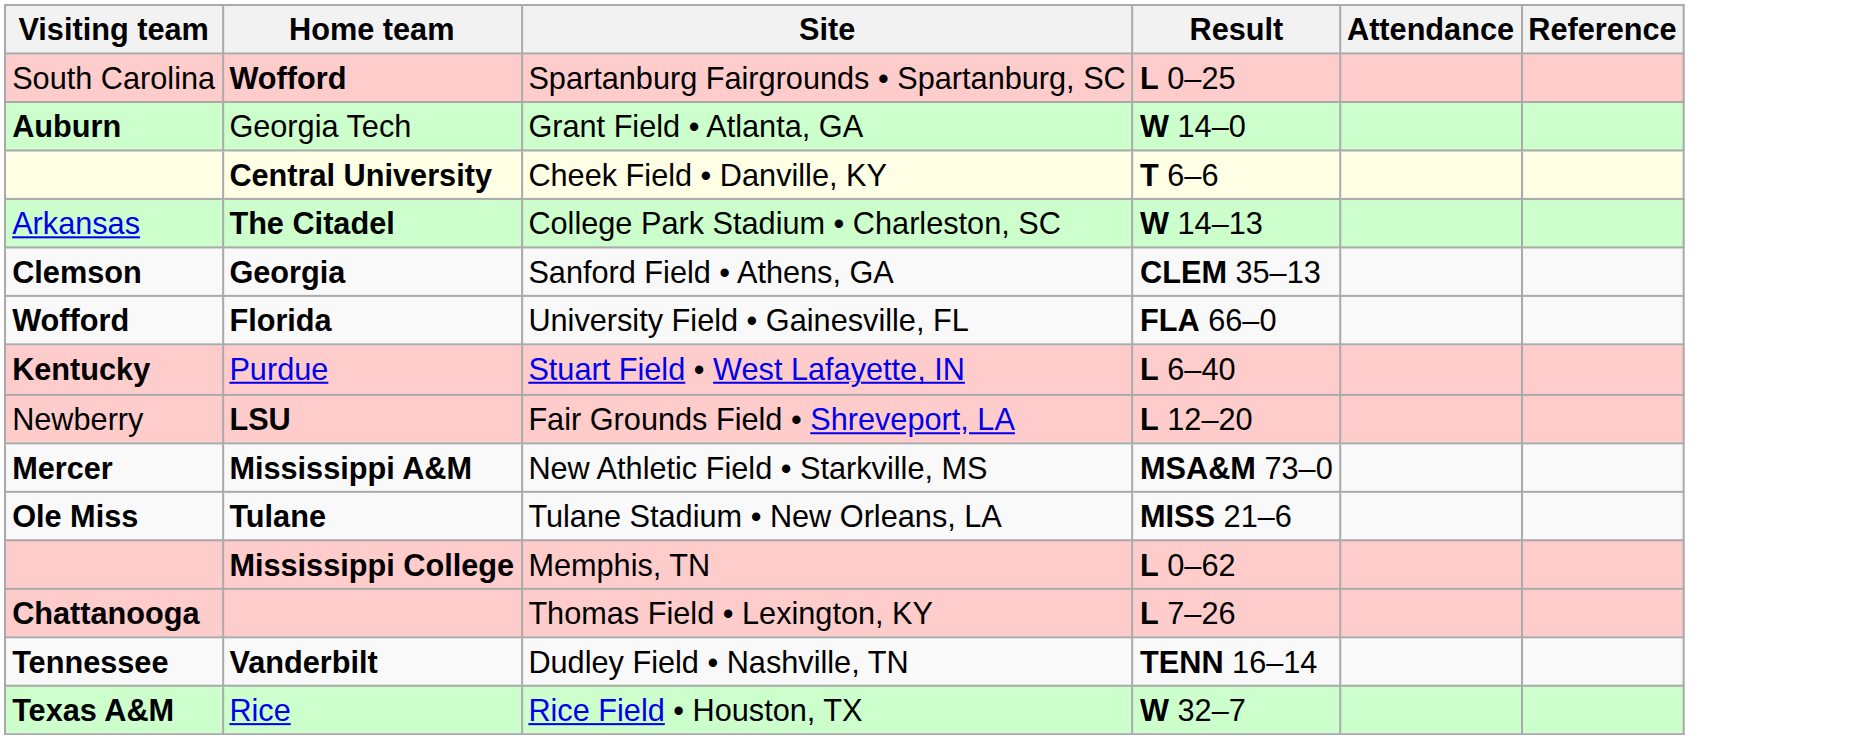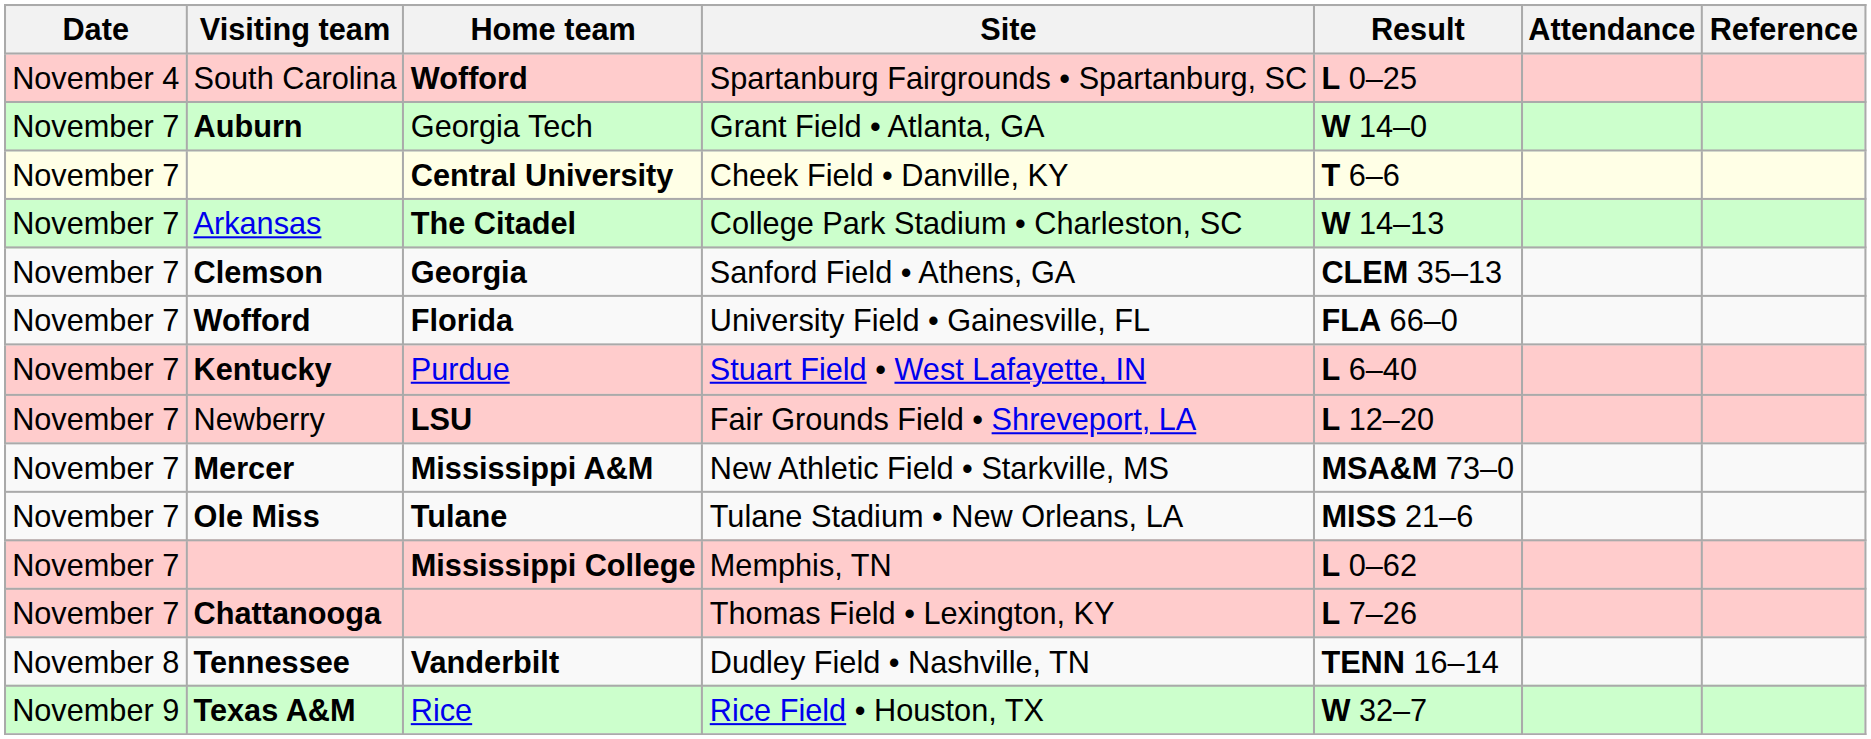+ column: Date | November 4 | November 7 | November 7 | November 7 | November 7 | November 7 | November 7 | November 7 | November 7 | November 7 | November 7 | November 7 | November 8 | November 9
